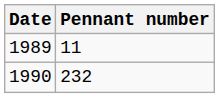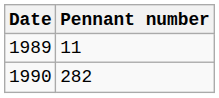1990 | Pennant number: 232 -> 282
